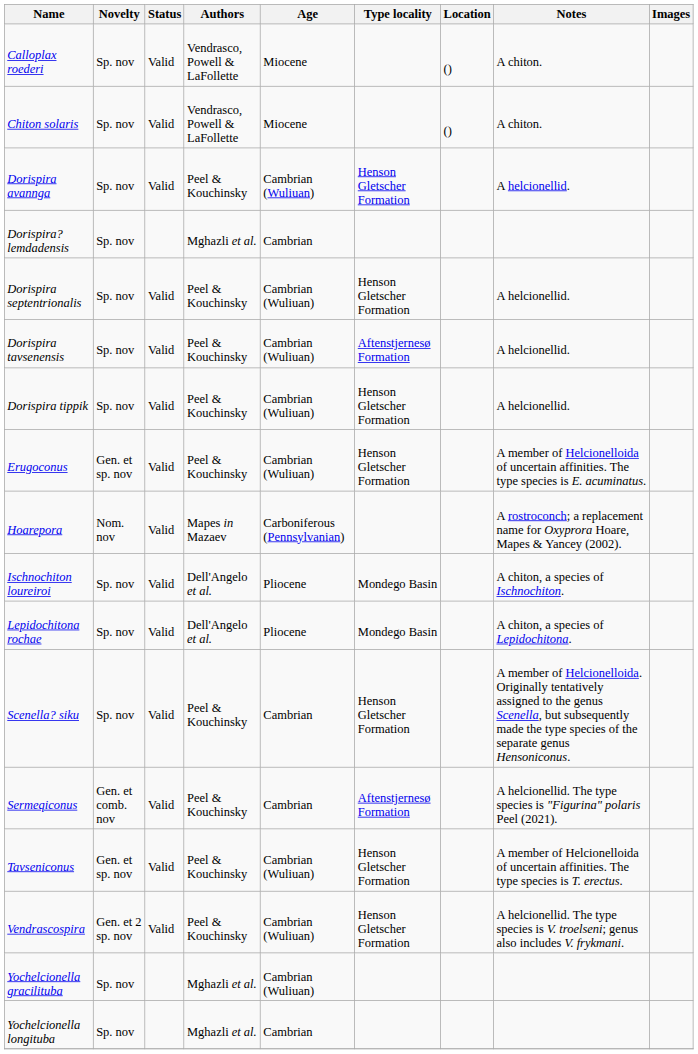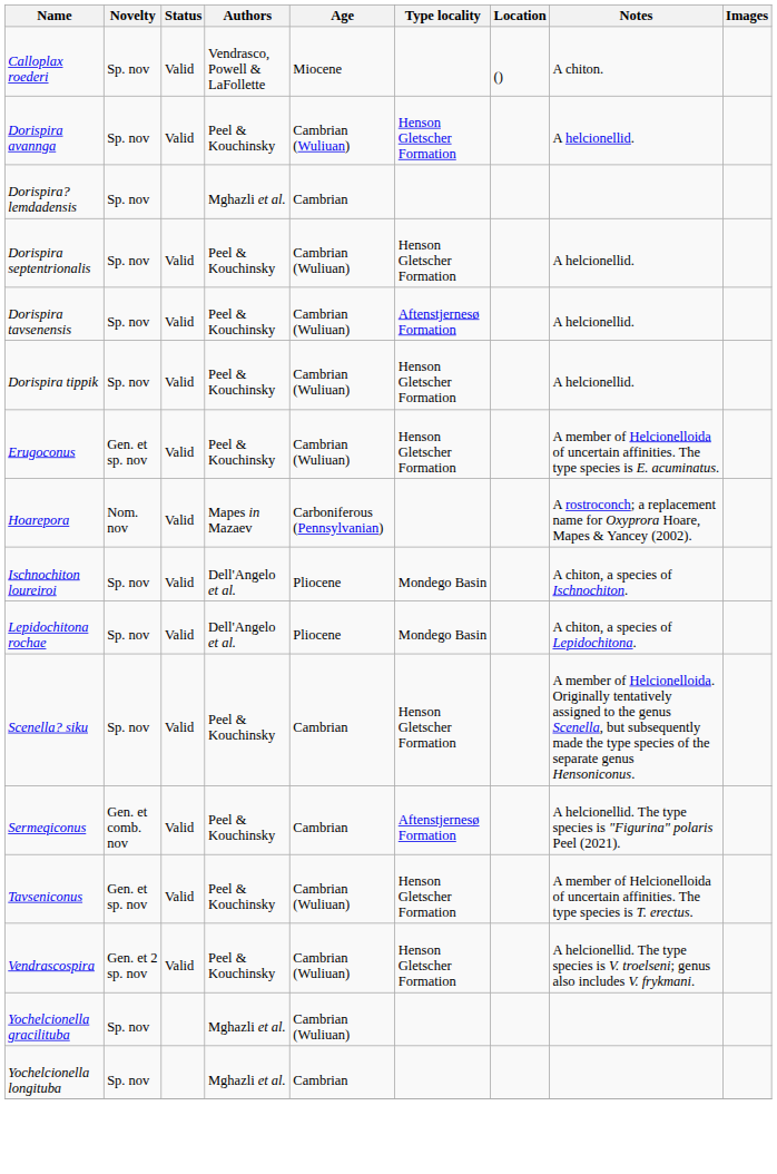- row: Chiton solaris | Sp. nov | Valid | Vendrasco, Powell & LaFollette | Miocene | () | A chiton.
